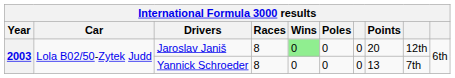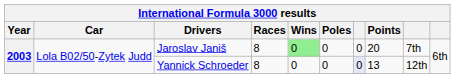Jaroslav Janiš | column 9: 12th -> 7th
Yannick Schroeder | column 7: no background -> lavender background
Yannick Schroeder | column 9: 7th -> 12th
